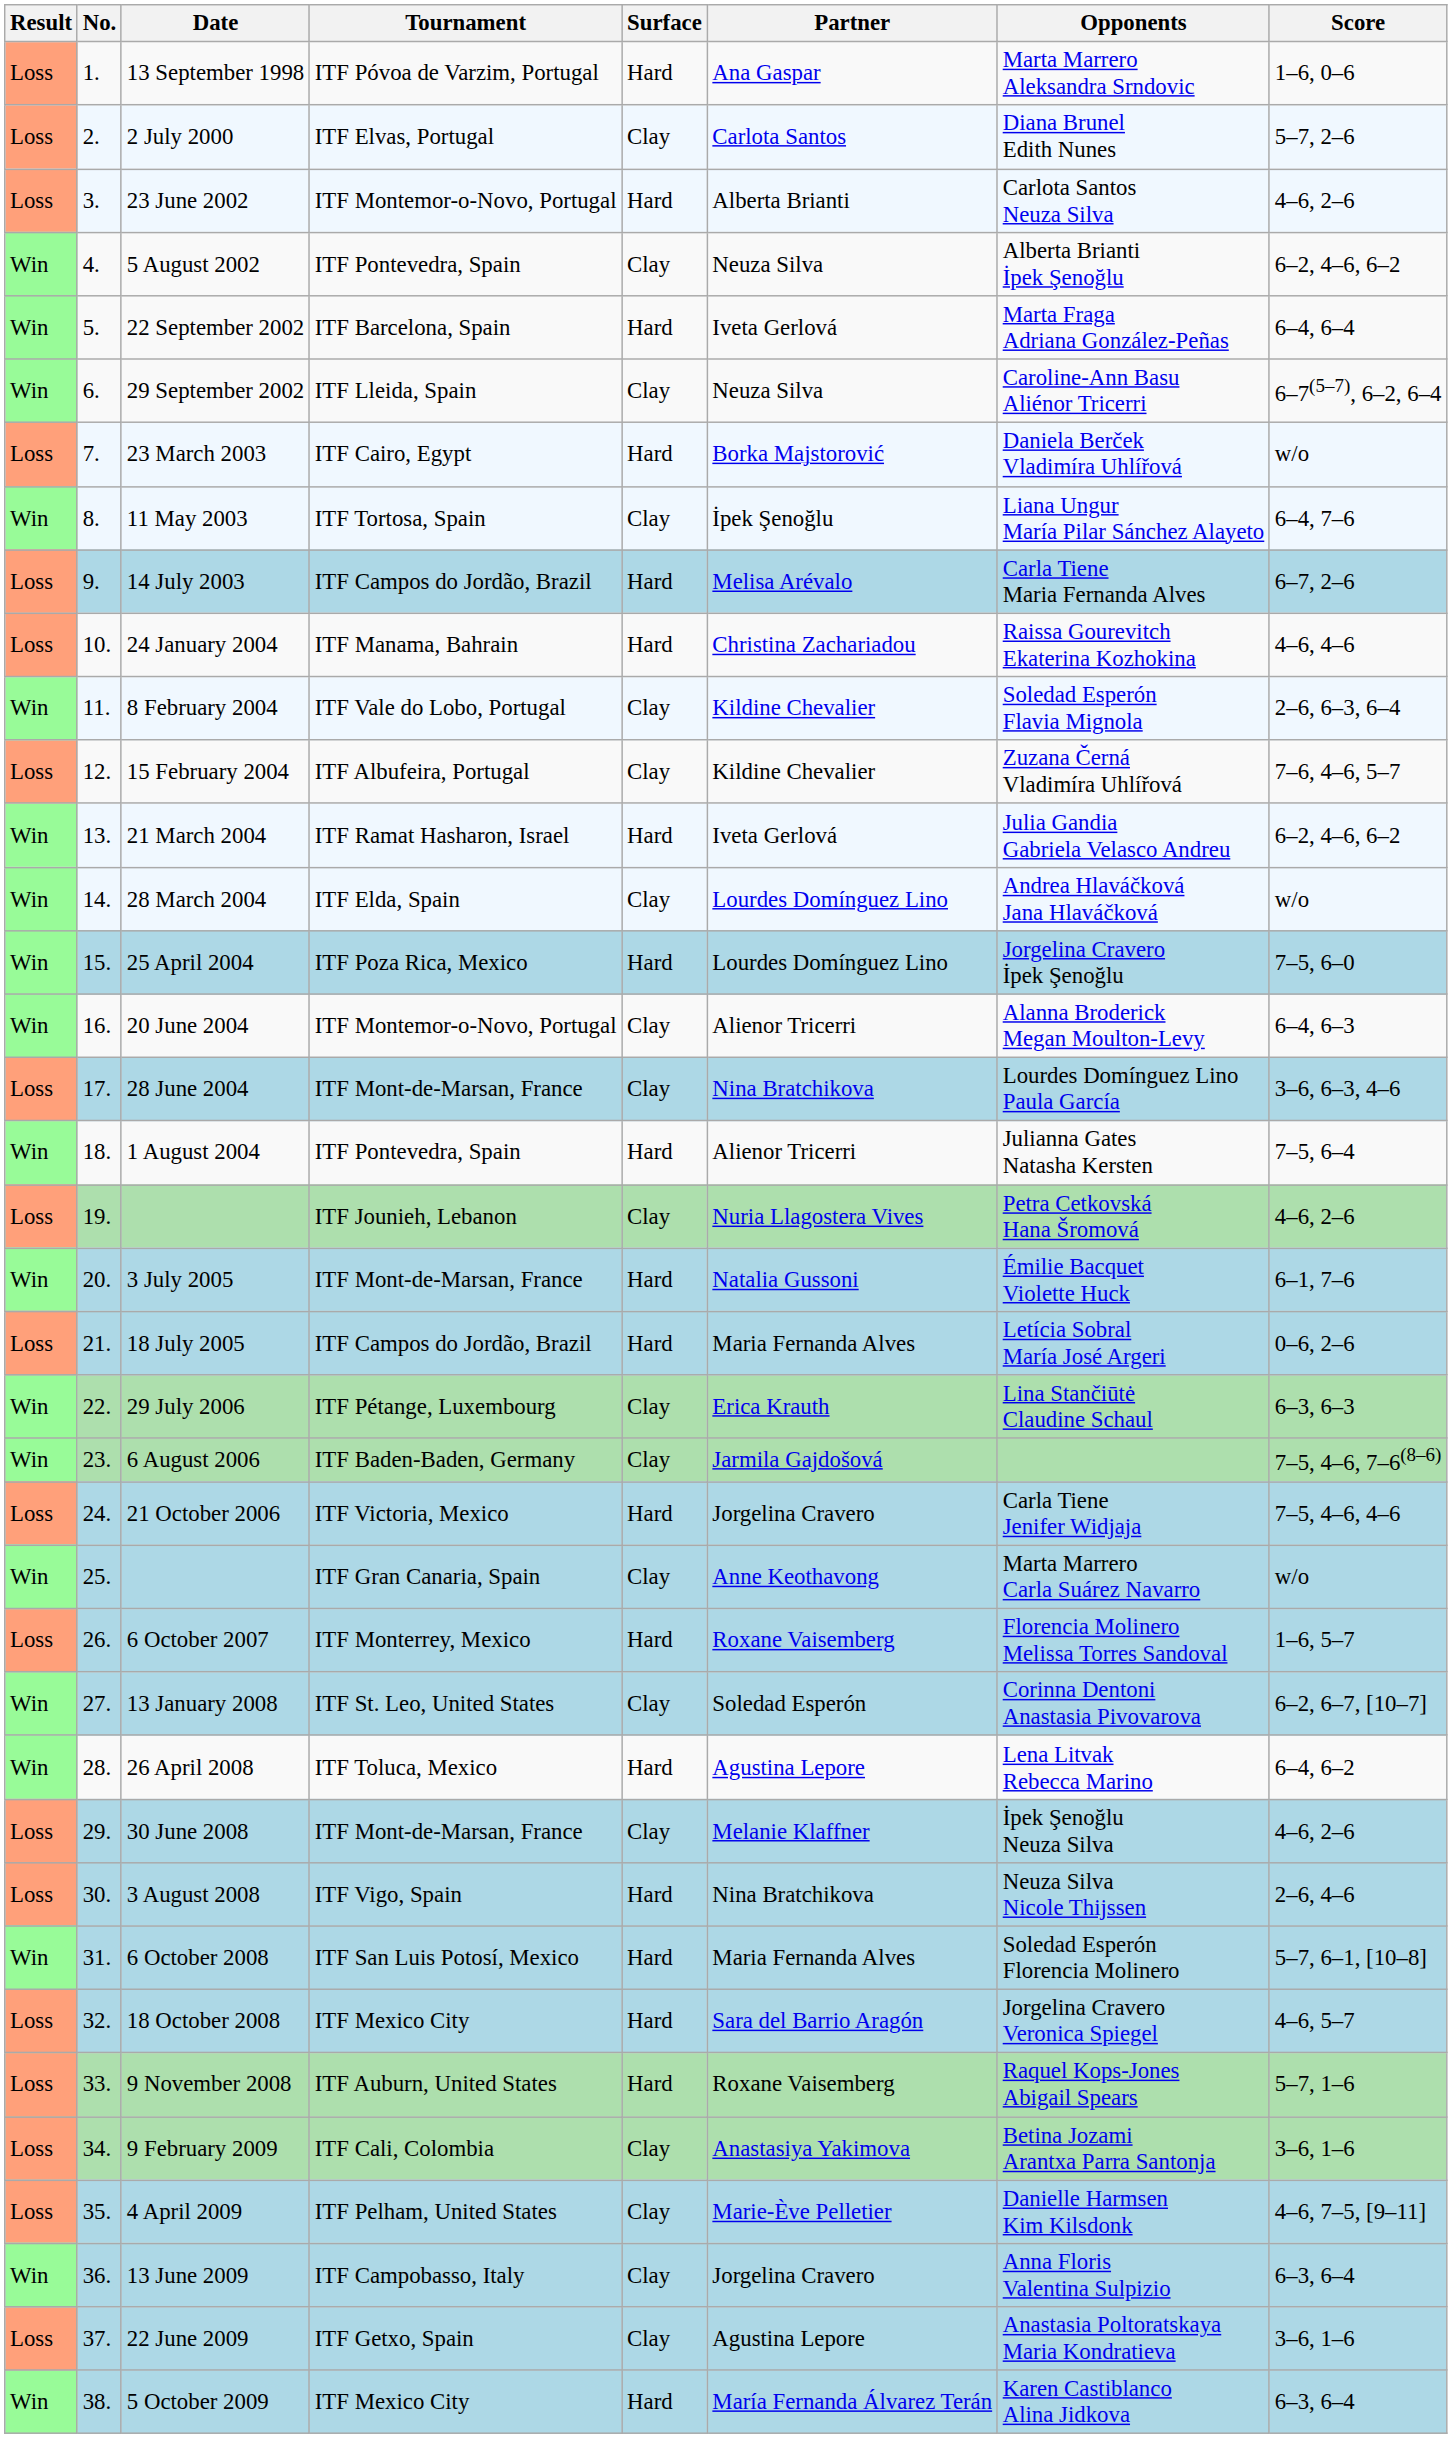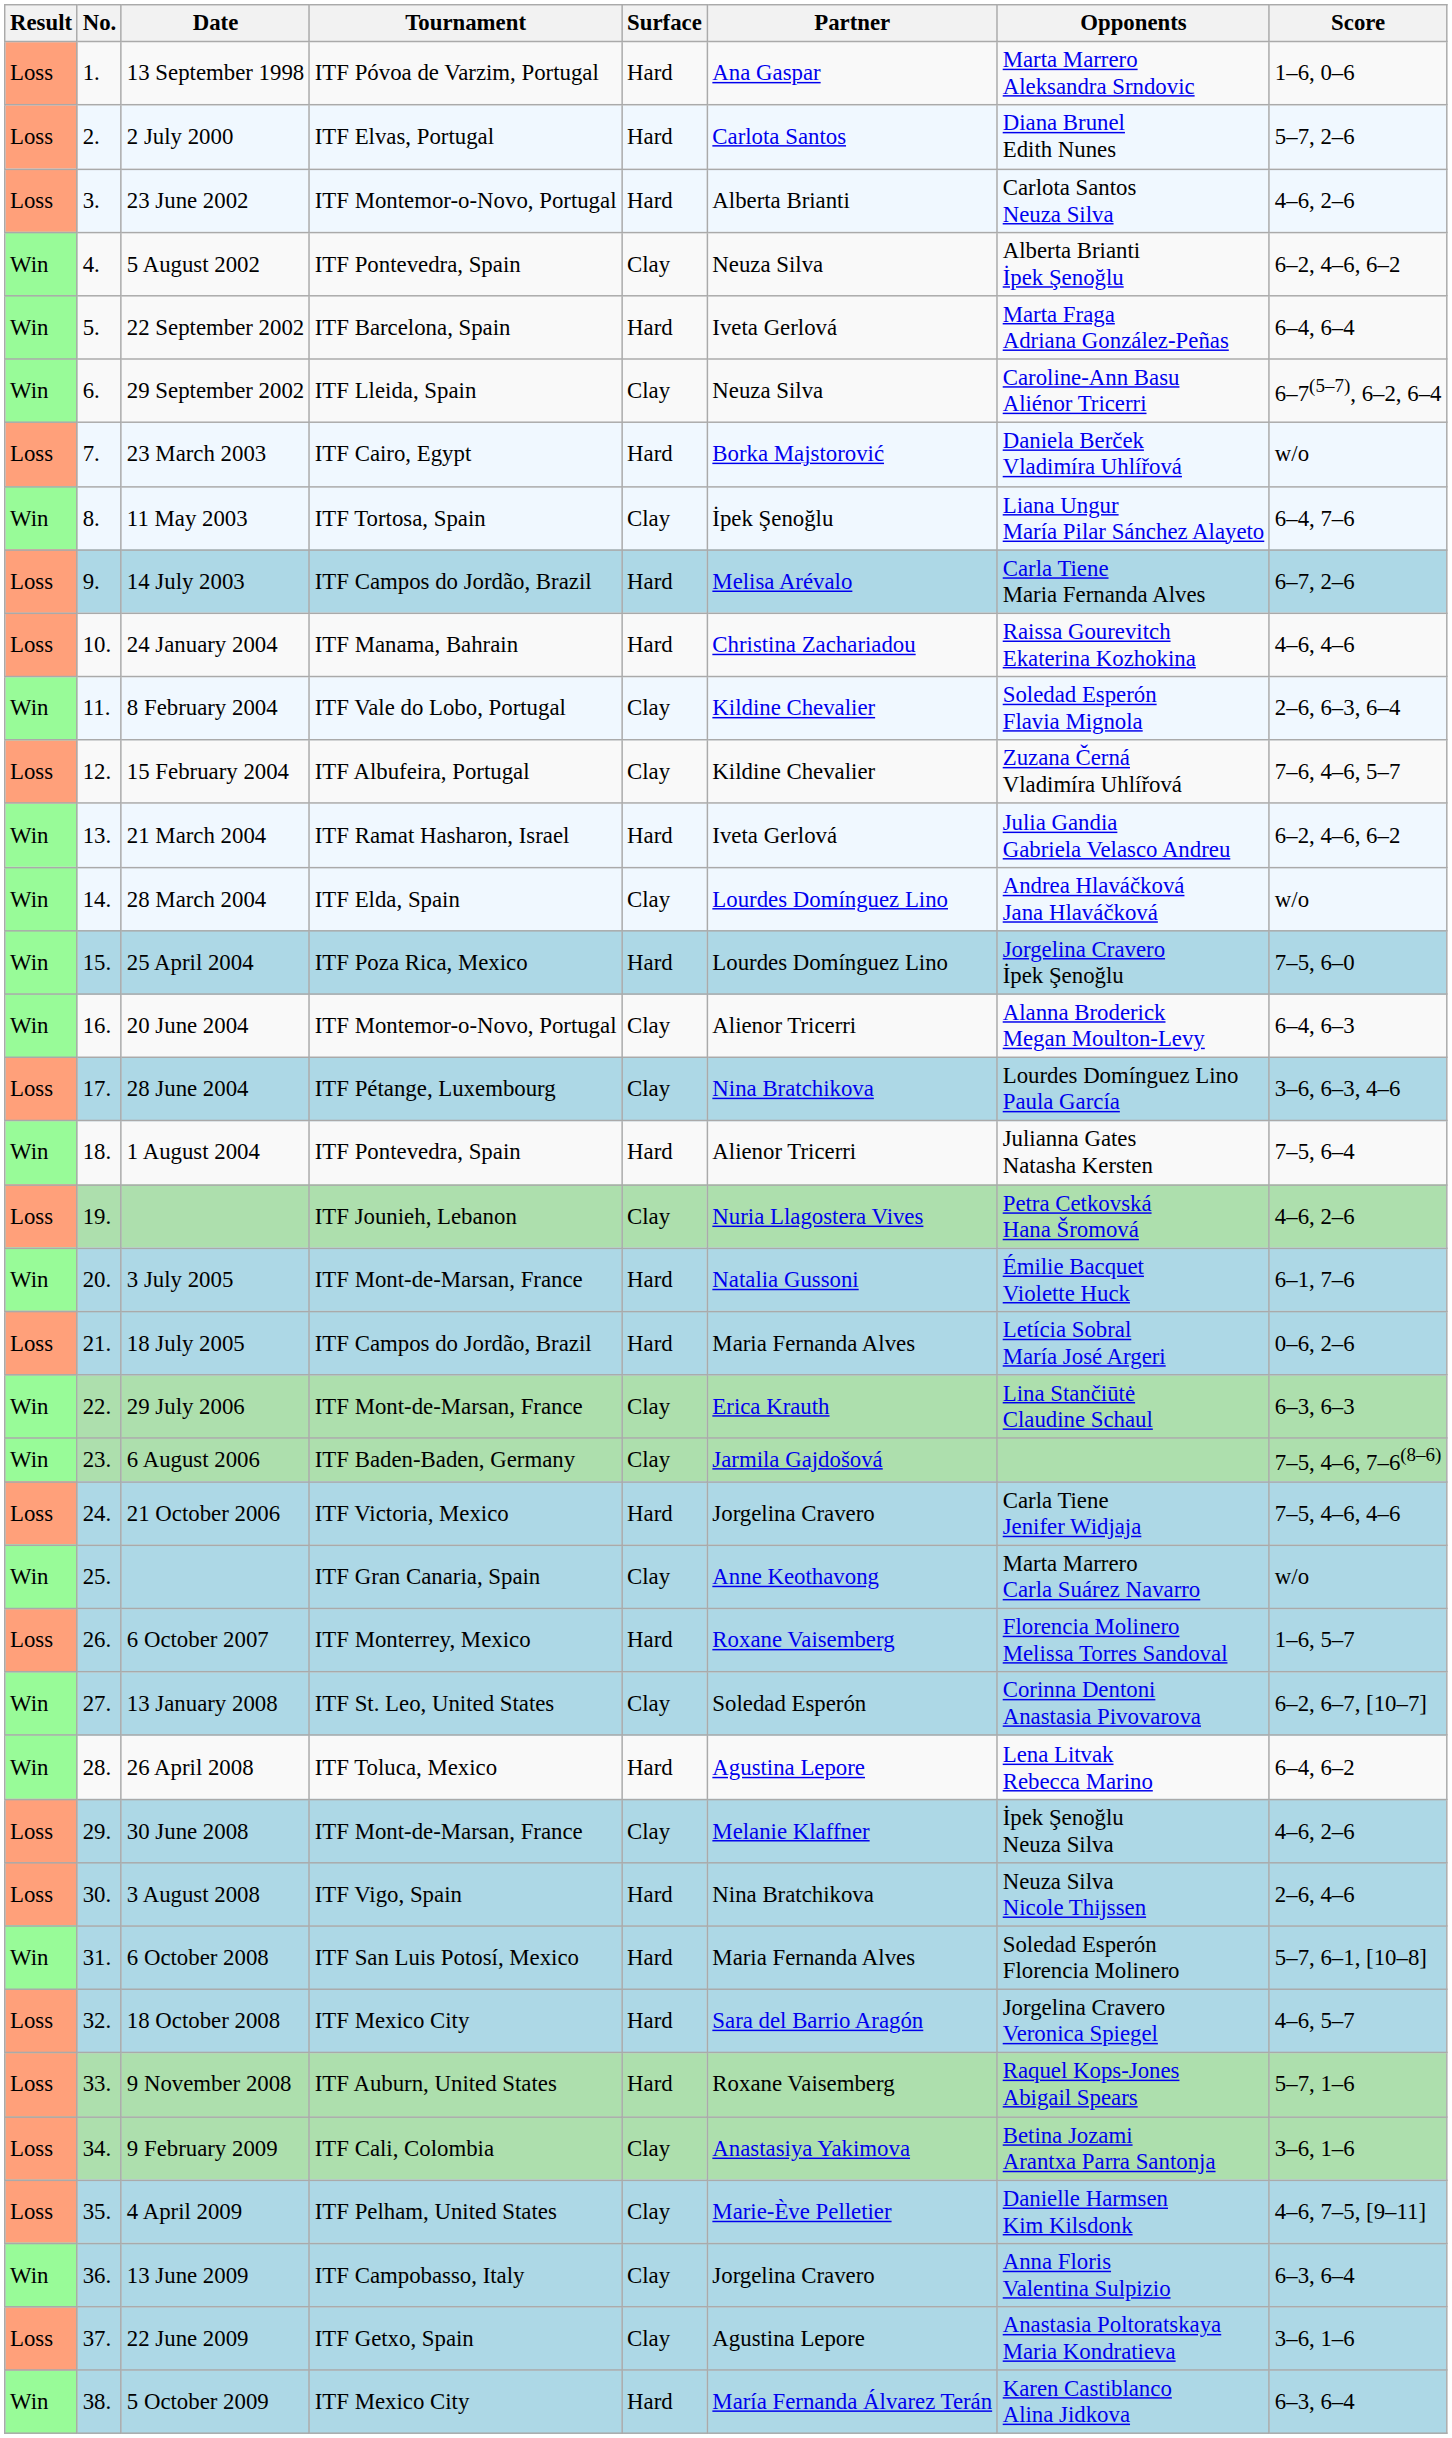2 July 2000 | Surface: Clay -> Hard
28 June 2004 | Tournament: ITF Mont-de-Marsan, France -> ITF Pétange, Luxembourg
29 July 2006 | Tournament: ITF Pétange, Luxembourg -> ITF Mont-de-Marsan, France
